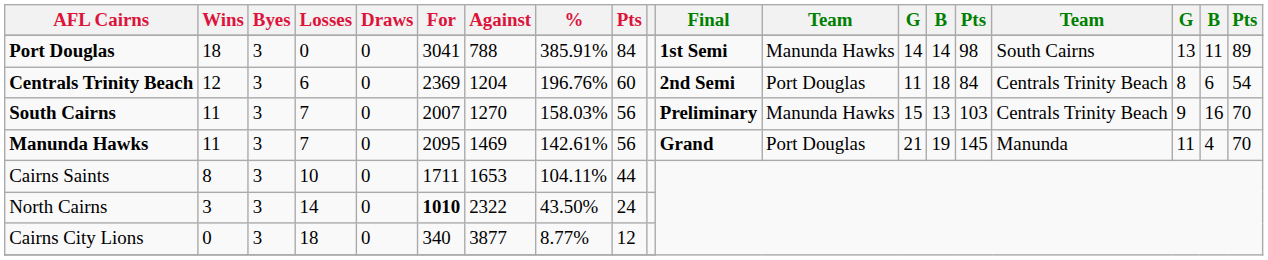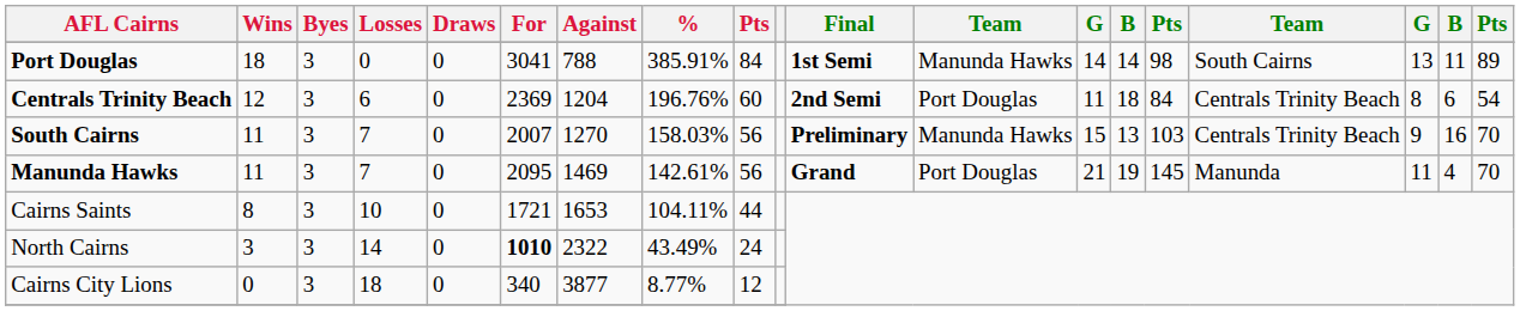Cairns Saints | For: 1711 -> 1721
North Cairns | %: 43.50% -> 43.49%
